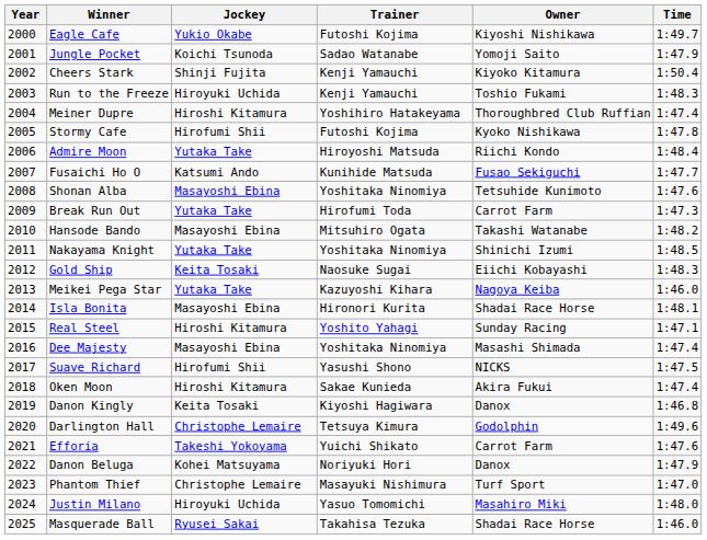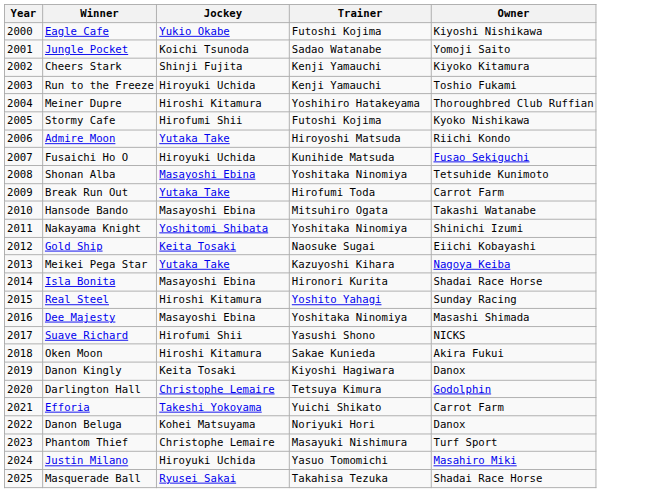- column: Time | 1:49.7 | 1:47.9 | 1:50.4 | 1:48.3 | 1:47.4 | 1:47.8 | 1:48.4 | 1:47.7 | 1:47.6 | 1:47.3 | 1:48.2 | 1:48.5 | 1:48.3 | 1:46.0 | 1:48.1 | 1:47.1 | 1:47.4 | 1:47.5 | 1:47.4 | 1:46.8 | 1:49.6 | 1:47.6 | 1:47.9 | 1:47.0 | 1:48.0 | 1:46.0
Fusaichi Ho O | Jockey: Katsumi Ando -> Hiroyuki Uchida
Nakayama Knight | Jockey: Yutaka Take -> Yoshitomi Shibata
